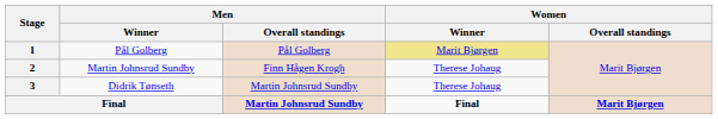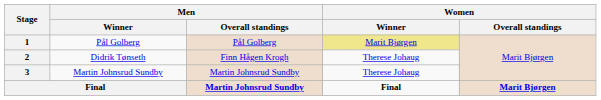2 | Men / Winner: Martin Johnsrud Sundby -> Didrik Tønseth
3 | Men / Winner: Didrik Tønseth -> Martin Johnsrud Sundby
